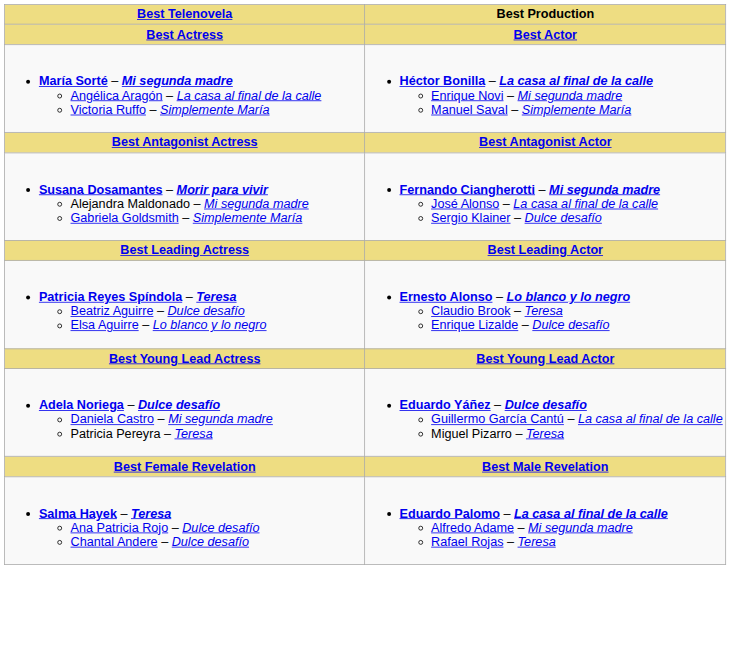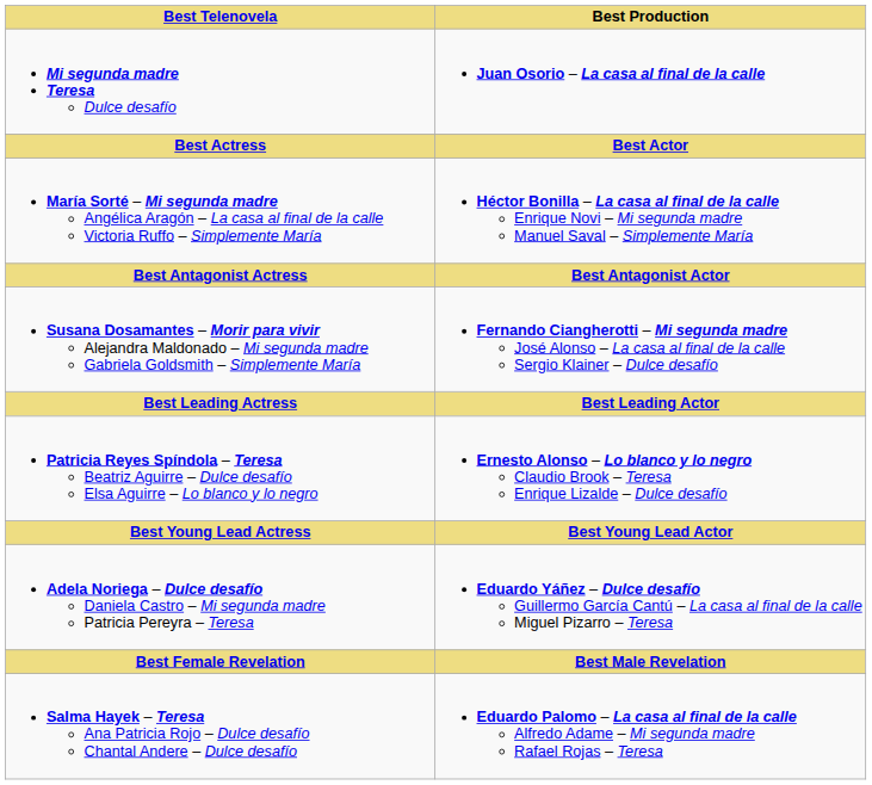+ row: Mi segunda madre Teresa Dulce desafío | Juan Osorio – La casa al final de la calle
